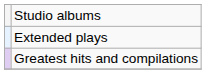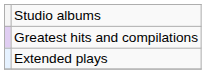rows swapped: Extended plays <-> Greatest hits and compilations
